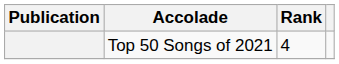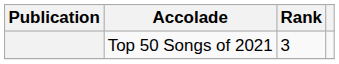Top 50 Songs of 2021 | Rank: 4 -> 3
